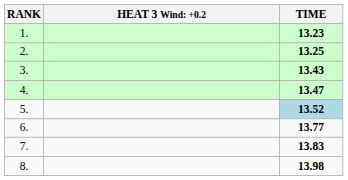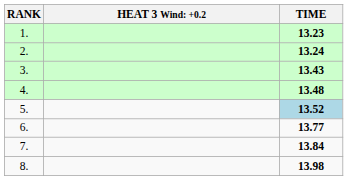2. | TIME: 13.25 -> 13.24
4. | TIME: 13.47 -> 13.48
7. | TIME: 13.83 -> 13.84
